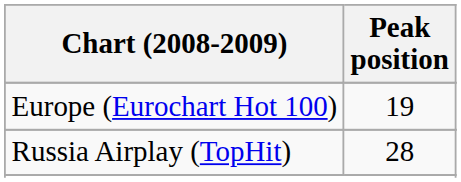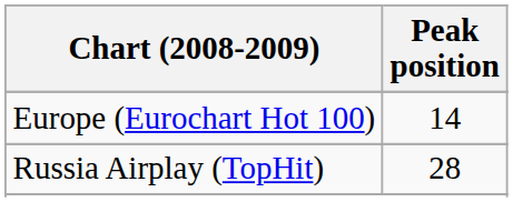Europe (Eurochart Hot 100) | Peak position: 19 -> 14
